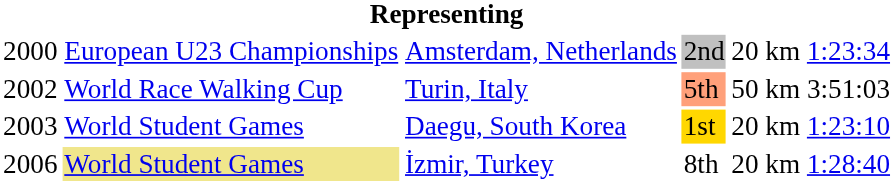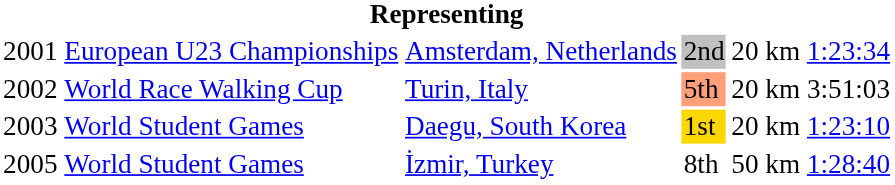Amsterdam, Netherlands | column 1: 2000 -> 2001
Turin, Italy | column 5: 50 km -> 20 km
İzmir, Turkey | column 1: 2006 -> 2005
İzmir, Turkey | column 2: khaki background -> no background
İzmir, Turkey | column 5: 20 km -> 50 km
